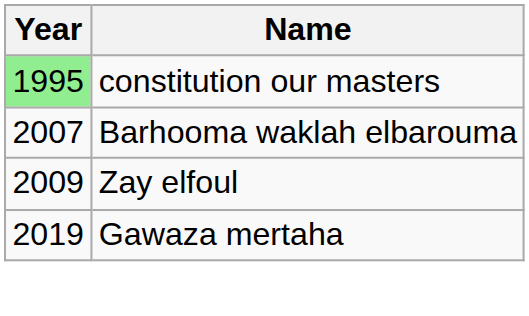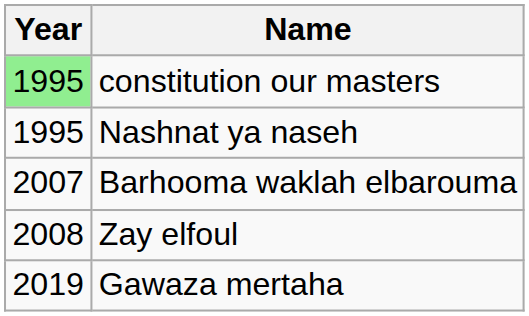+ row: 1995 | Nashnat ya naseh
Zay elfoul | Year: 2009 -> 2008
